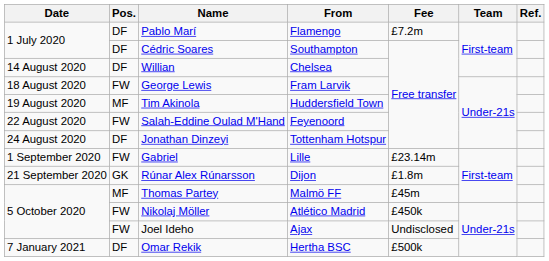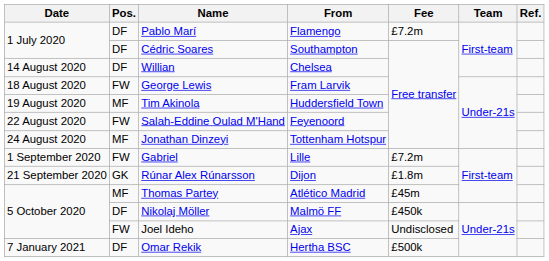Jonathan Dinzeyi | Pos.: DF -> MF
Gabriel | Fee: £23.14m -> £7.2m
Thomas Partey | From: Malmö FF -> Atlético Madrid
Nikolaj Möller | Pos.: FW -> DF
Nikolaj Möller | From: Atlético Madrid -> Malmö FF
